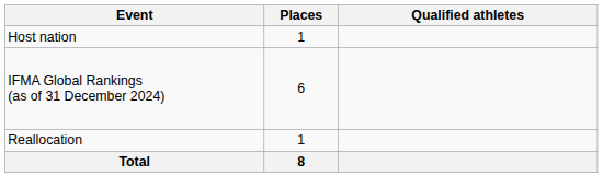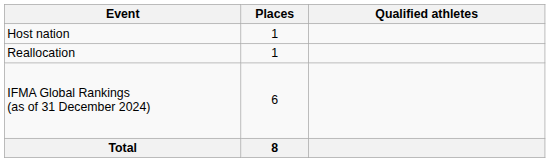rows swapped: IFMA Global Rankings (as of 31 December 2024) <-> Reallocation
